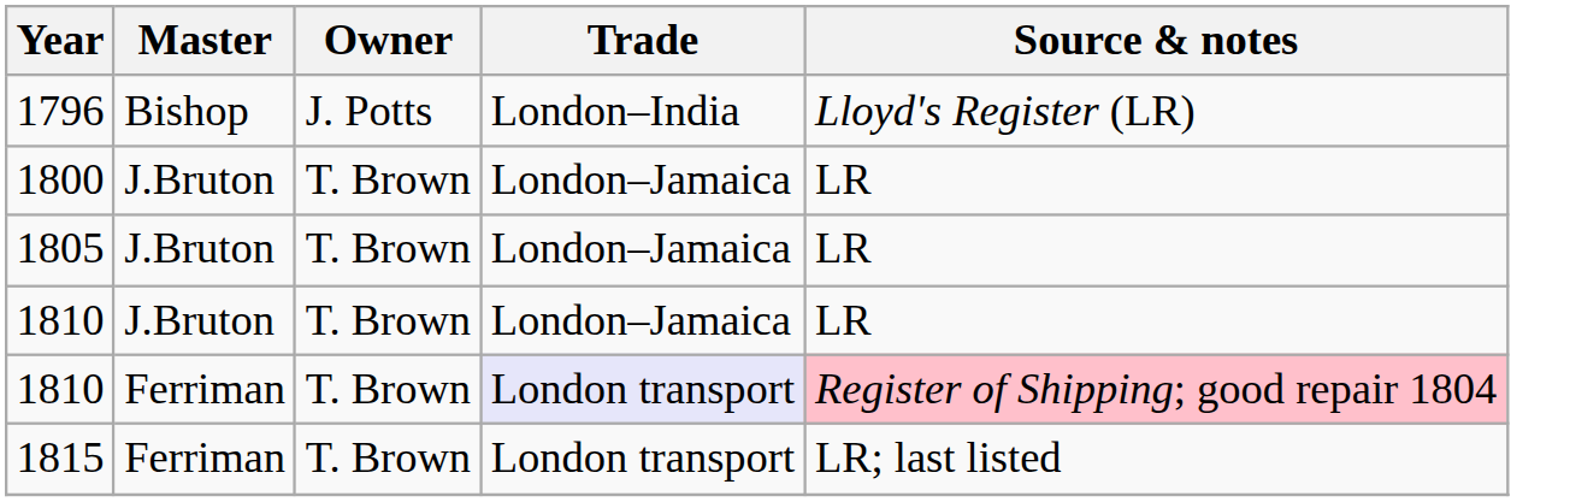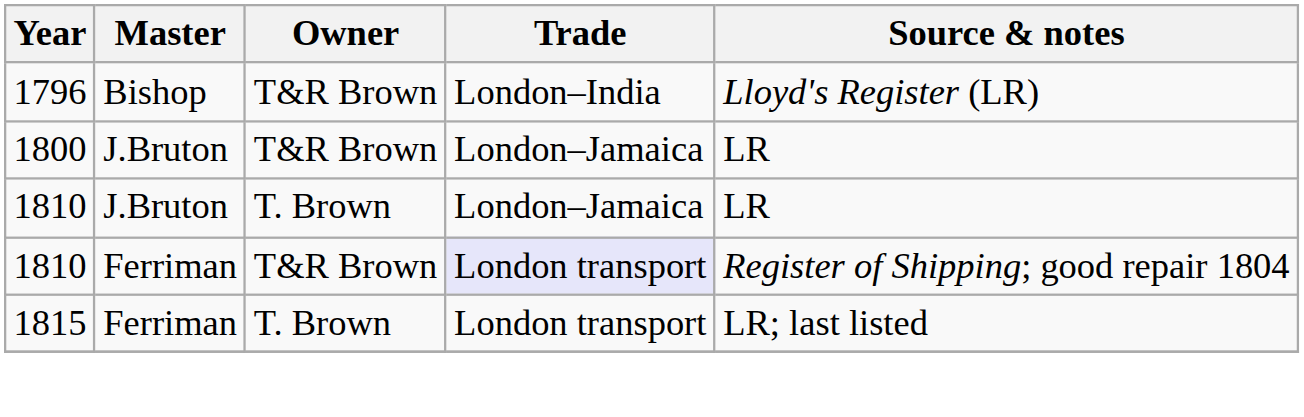1796 | Owner: J. Potts -> T&R Brown
1800 | Owner: T. Brown -> T&R Brown
- row: 1805 | J.Bruton | T. Brown | London–Jamaica | LR
1810 / Ferriman | Owner: T. Brown -> T&R Brown
1810 / Ferriman | Source & notes: pink background -> no background
